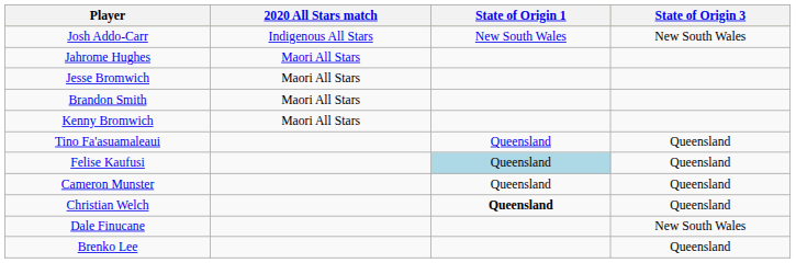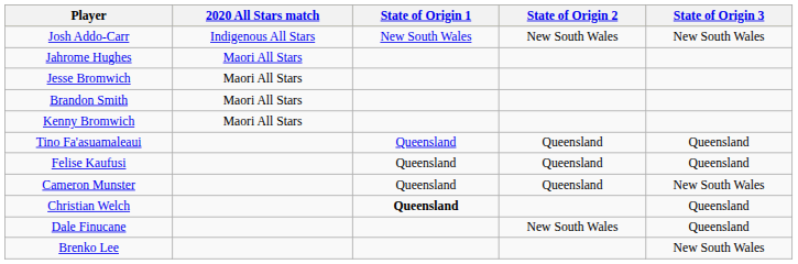+ column: State of Origin 2 | New South Wales | Queensland | Queensland | Queensland | New South Wales
Felise Kaufusi | State of Origin 1: lightblue background -> no background
Cameron Munster | State of Origin 3: Queensland -> New South Wales
Dale Finucane | State of Origin 3: New South Wales -> Queensland
Brenko Lee | State of Origin 3: Queensland -> New South Wales
